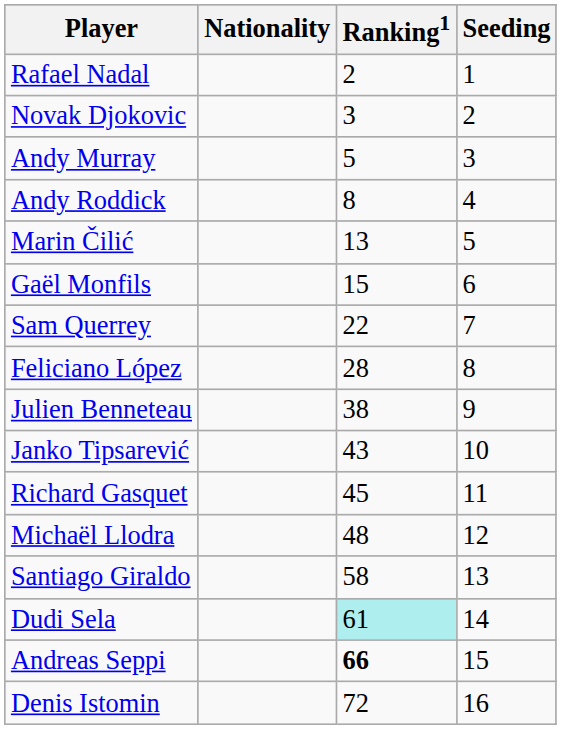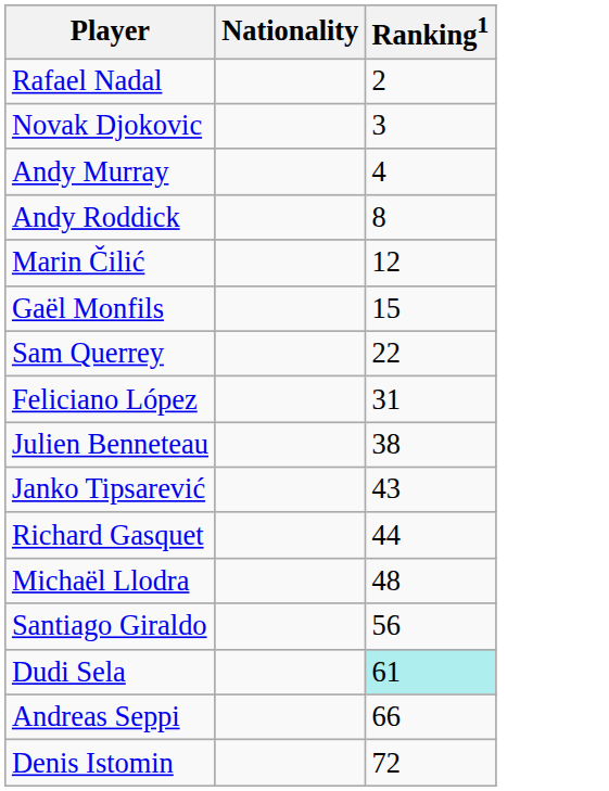- column: Seeding | 1 | 2 | 3 | 4 | 5 | 6 | 7 | 8 | 9 | 10 | 11 | 12 | 13 | 14 | 15 | 16
Andy Murray | Ranking1: 5 -> 4
Marin Čilić | Ranking1: 13 -> 12
Feliciano López | Ranking1: 28 -> 31
Richard Gasquet | Ranking1: 45 -> 44
Santiago Giraldo | Ranking1: 58 -> 56
Andreas Seppi | Ranking1: bold -> normal
